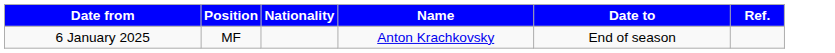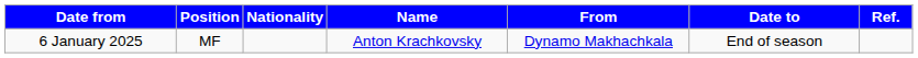+ column: From | Dynamo Makhachkala
